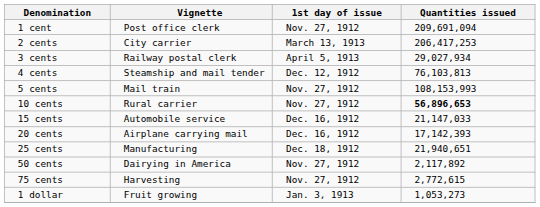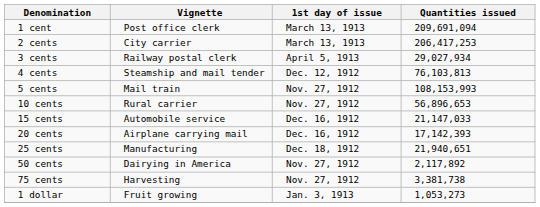1 cent | 1st day of issue: Nov. 27, 1912 -> March 13, 1913
10 cents | Quantities issued: bold -> normal
75 cents | Quantities issued: 2,772,615 -> 3,381,738
